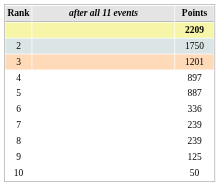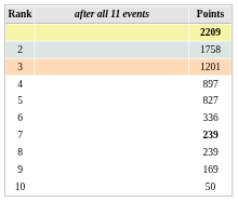2 | Points: 1750 -> 1758
5 | Points: 887 -> 827
7 | Points: normal -> bold
9 | Points: 125 -> 169
